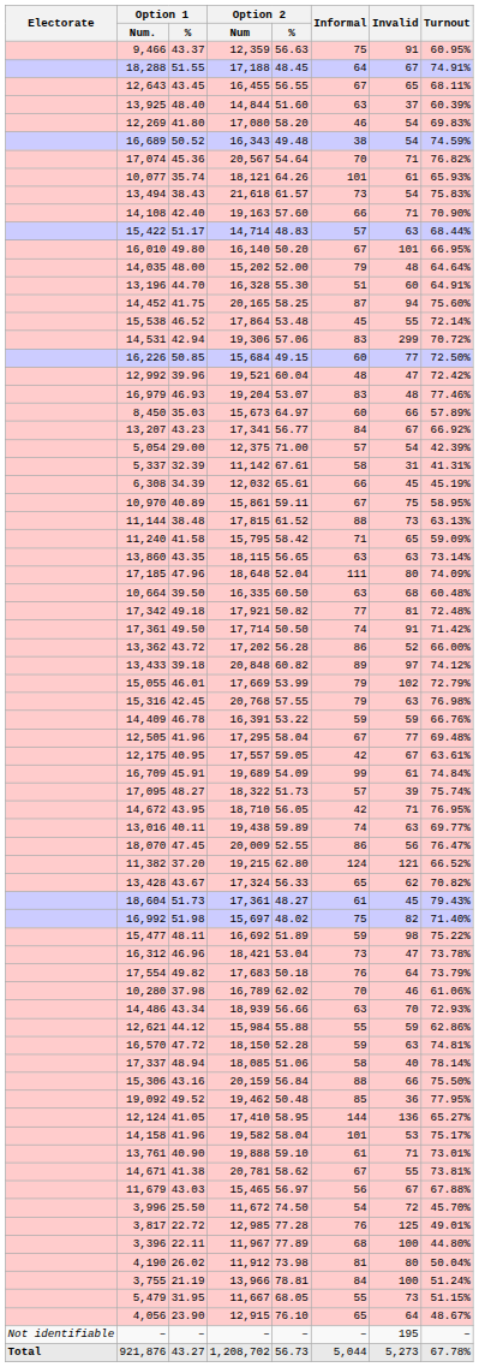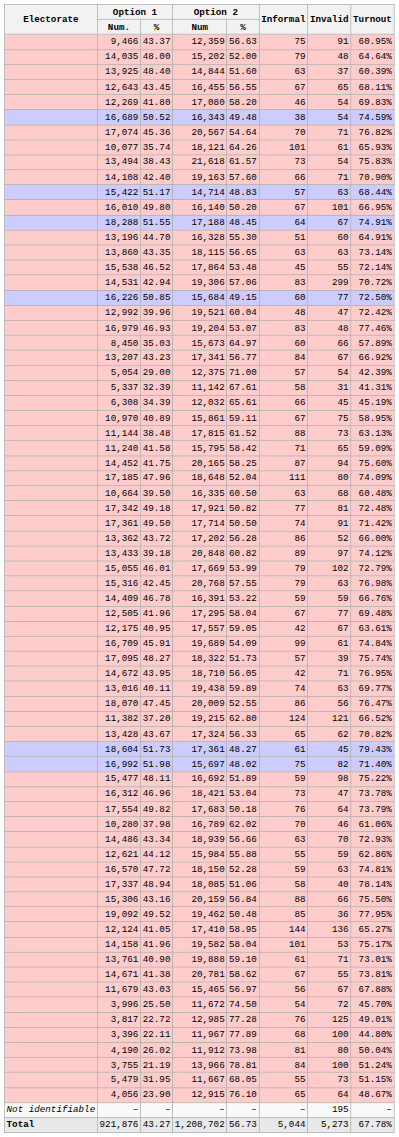rows swapped: 18,288 <-> 14,035
rows swapped: 13,925 <-> 12,643
rows swapped: 13,860 <-> 14,452
